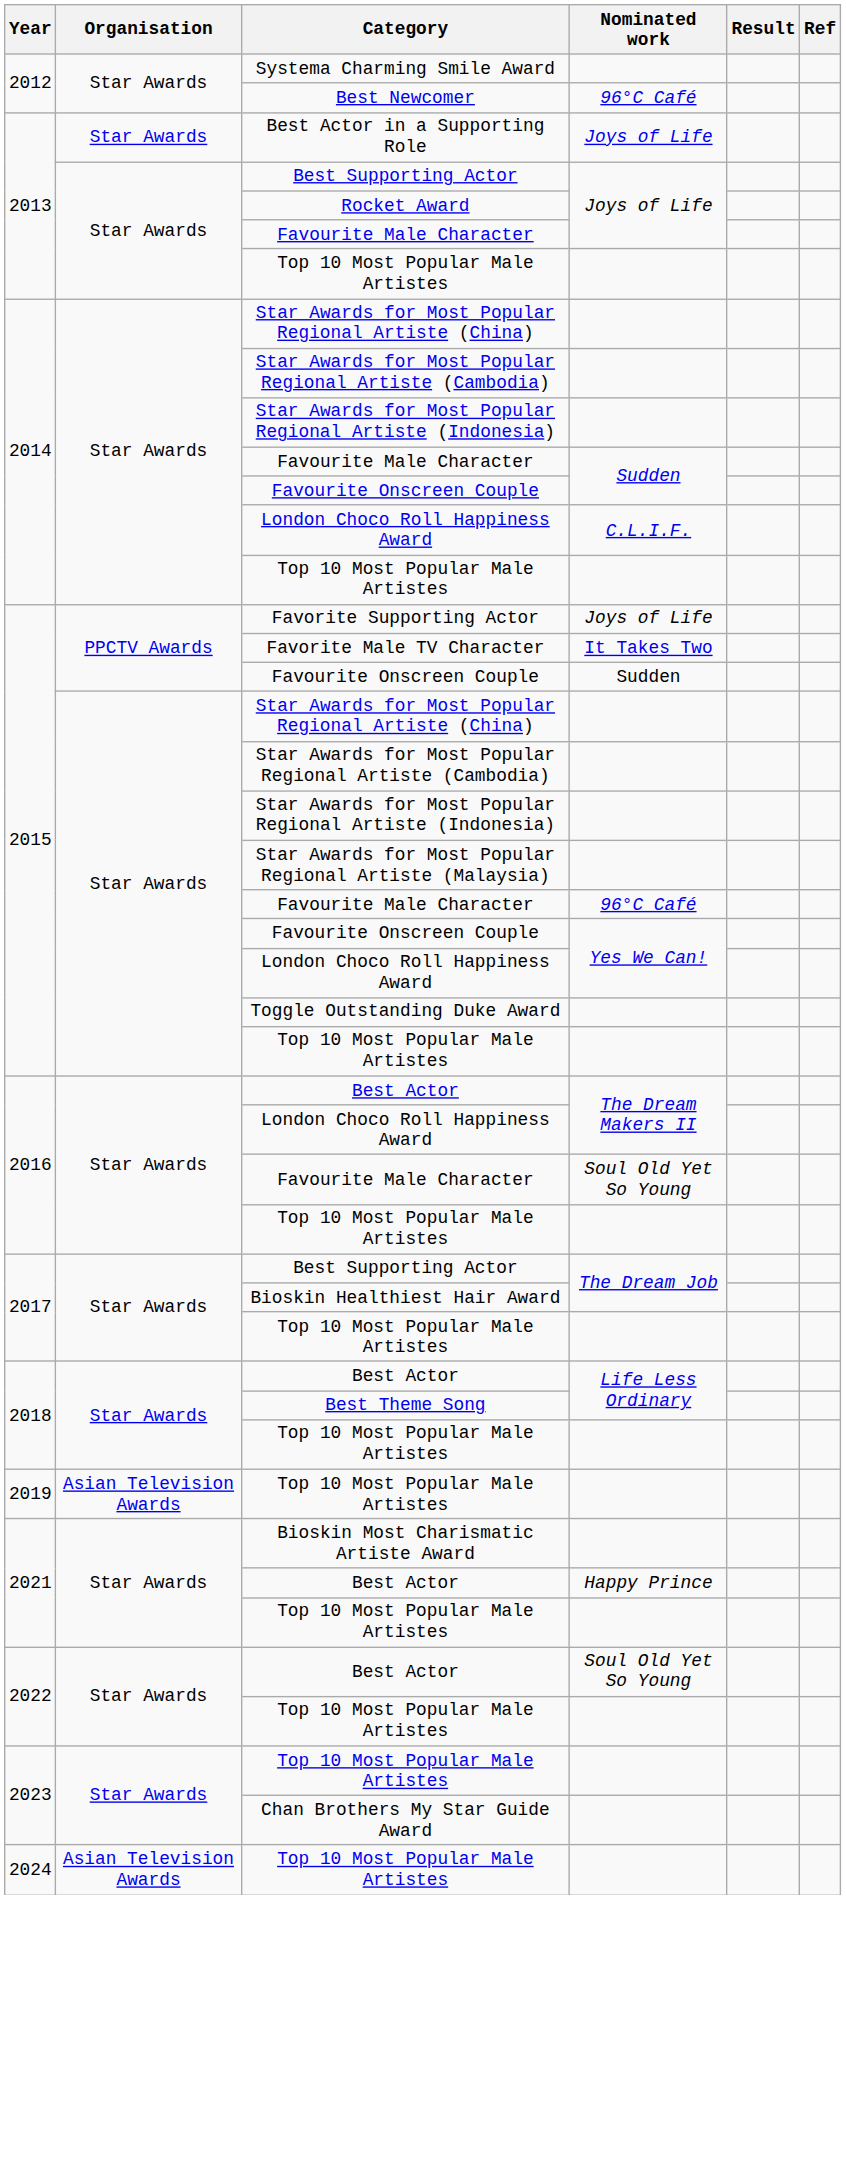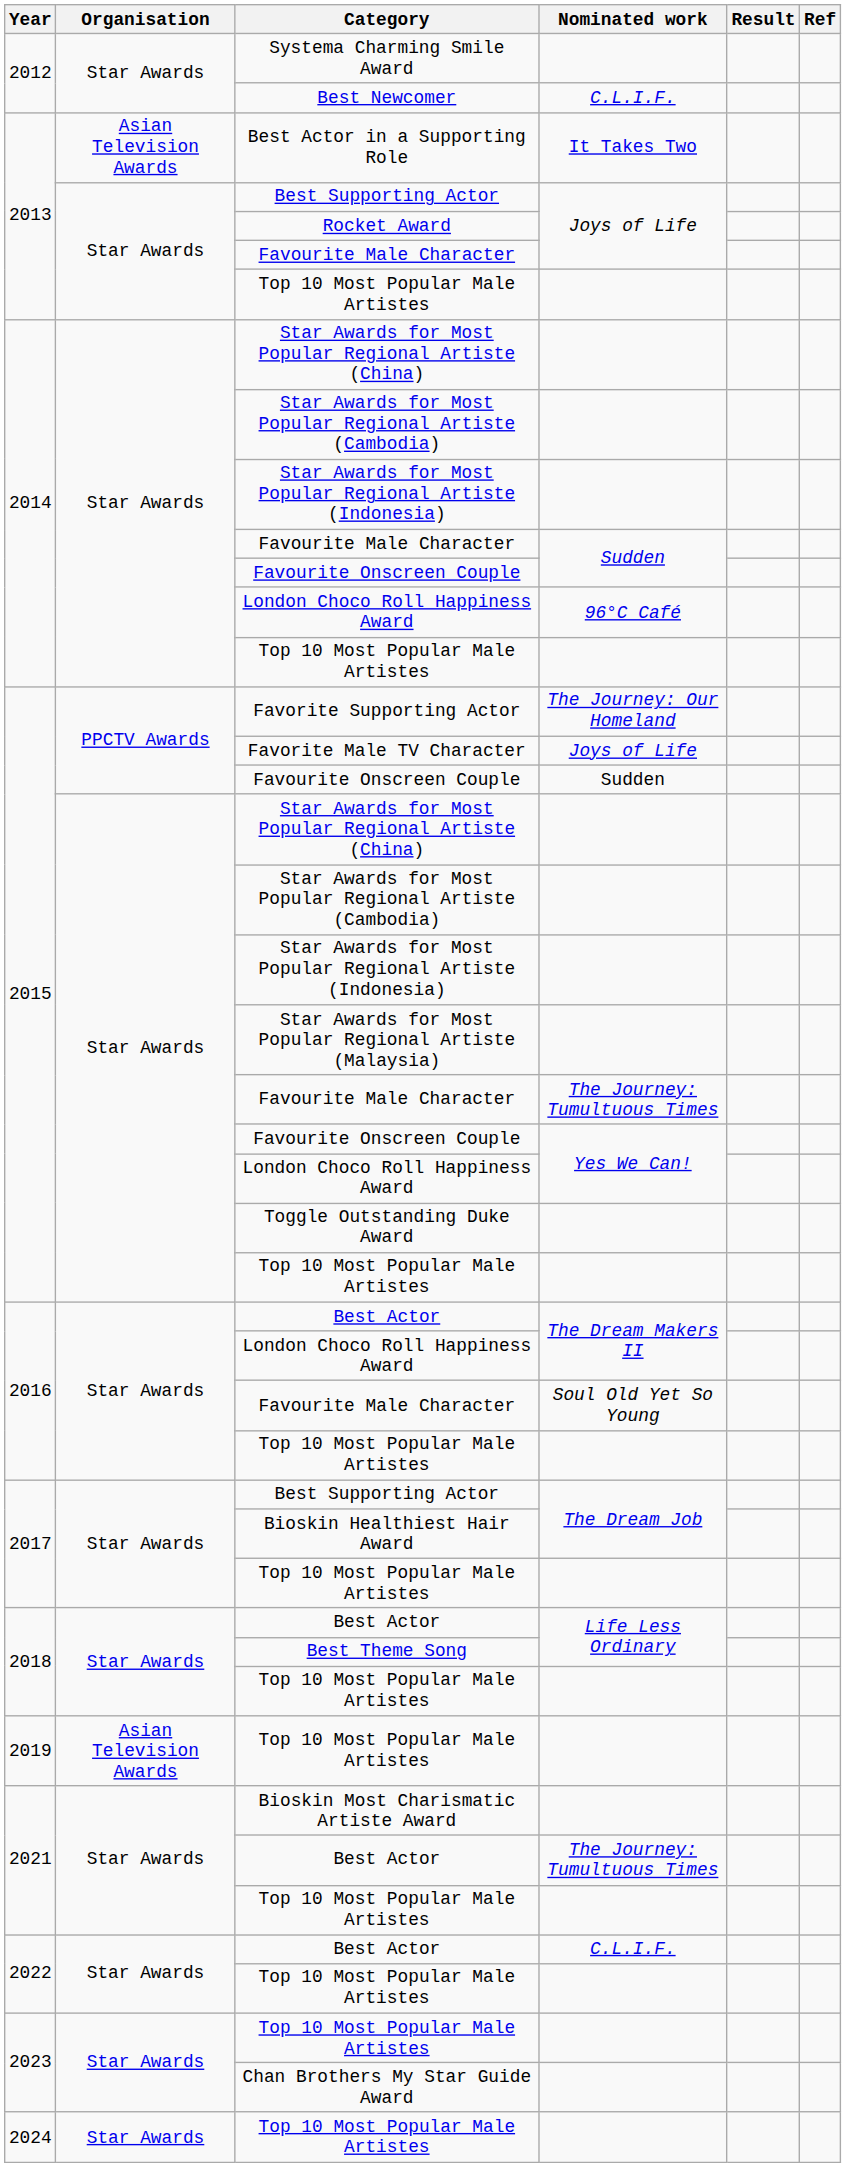Best Newcomer | Nominated work: 96°C Café -> C.L.I.F.
Best Actor in a Supporting Role | Organisation: Star Awards -> Asian Television Awards
Best Actor in a Supporting Role | Nominated work: Joys of Life -> It Takes Two
2014 / London Choco Roll Happiness Award | Nominated work: C.L.I.F. -> 96°C Café
Favorite Supporting Actor | Nominated work: Joys of Life -> The Journey: Our Homeland
Favorite Male TV Character | Nominated work: It Takes Two -> Joys of Life
2015 / Favourite Male Character | Nominated work: 96°C Café -> The Journey: Tumultuous Times
2021 / Best Actor | Nominated work: Happy Prince -> The Journey: Tumultuous Times
2022 / Best Actor | Nominated work: Soul Old Yet So Young -> C.L.I.F.
2024 / Top 10 Most Popular Male Artistes | Organisation: Asian Television Awards -> Star Awards
